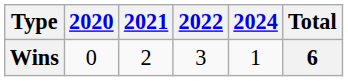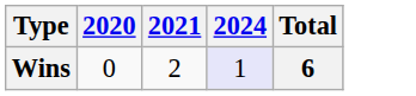- column: 2022 | 3
Wins | 2024: no background -> lavender background
